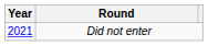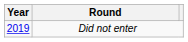Did not enter | Year: 2021 -> 2019
